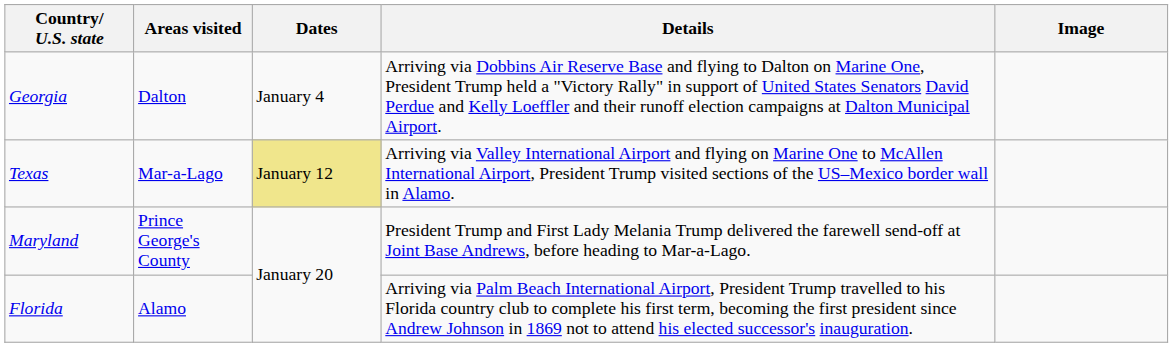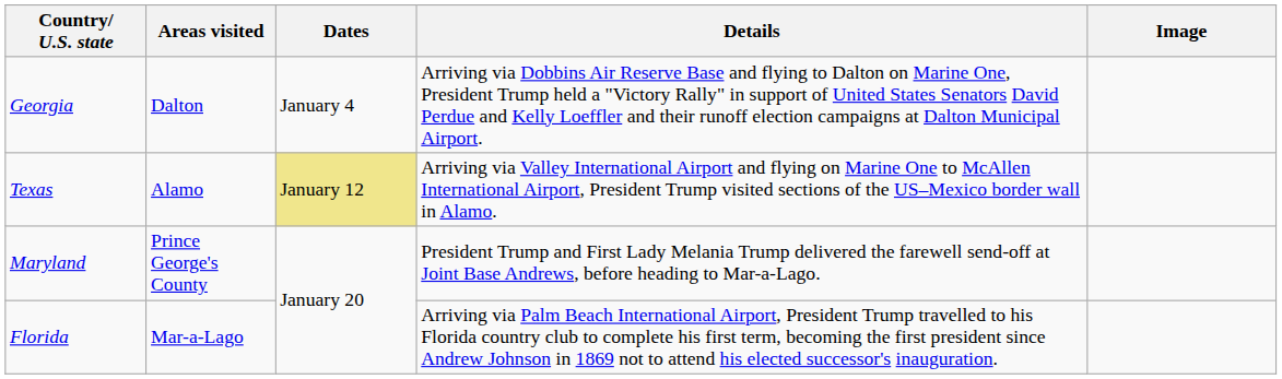Texas | Areas visited: Mar-a-Lago -> Alamo
Florida | Areas visited: Alamo -> Mar-a-Lago
